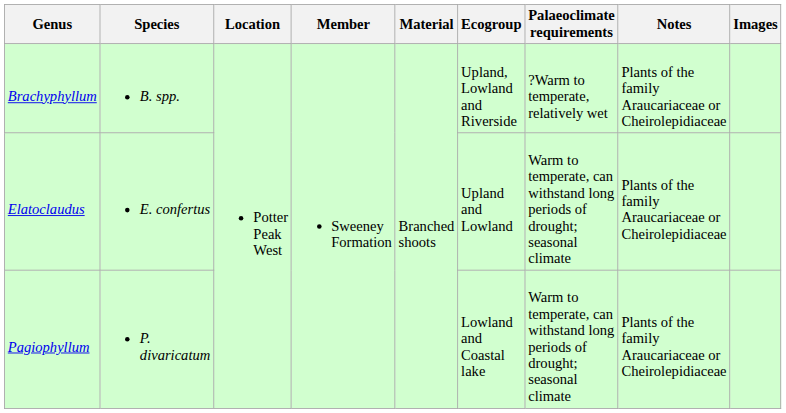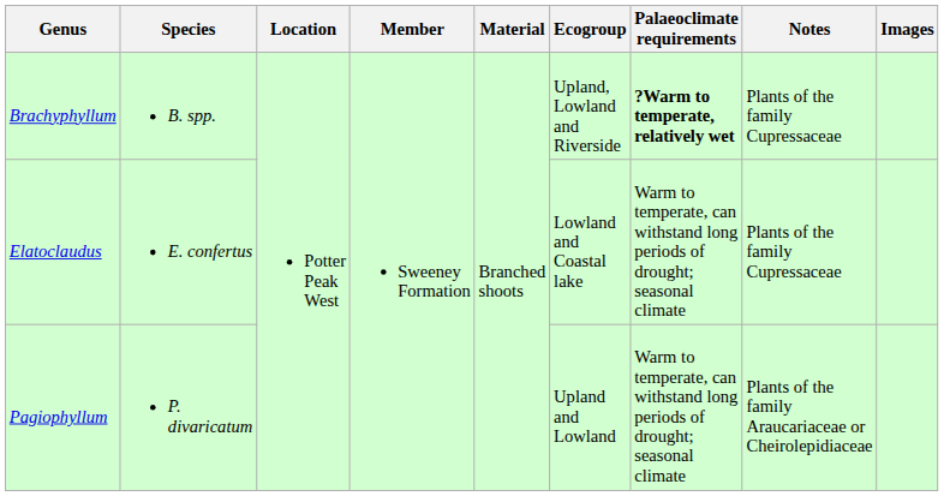Brachyphyllum | Palaeoclimate requirements: normal -> bold
Brachyphyllum | Notes: Plants of the family Araucariaceae or Cheirolepidiaceae -> Plants of the family Cupressaceae
Elatoclaudus | Ecogroup: Upland and Lowland -> Lowland and Coastal lake
Elatoclaudus | Notes: Plants of the family Araucariaceae or Cheirolepidiaceae -> Plants of the family Cupressaceae
Pagiophyllum | Ecogroup: Lowland and Coastal lake -> Upland and Lowland
